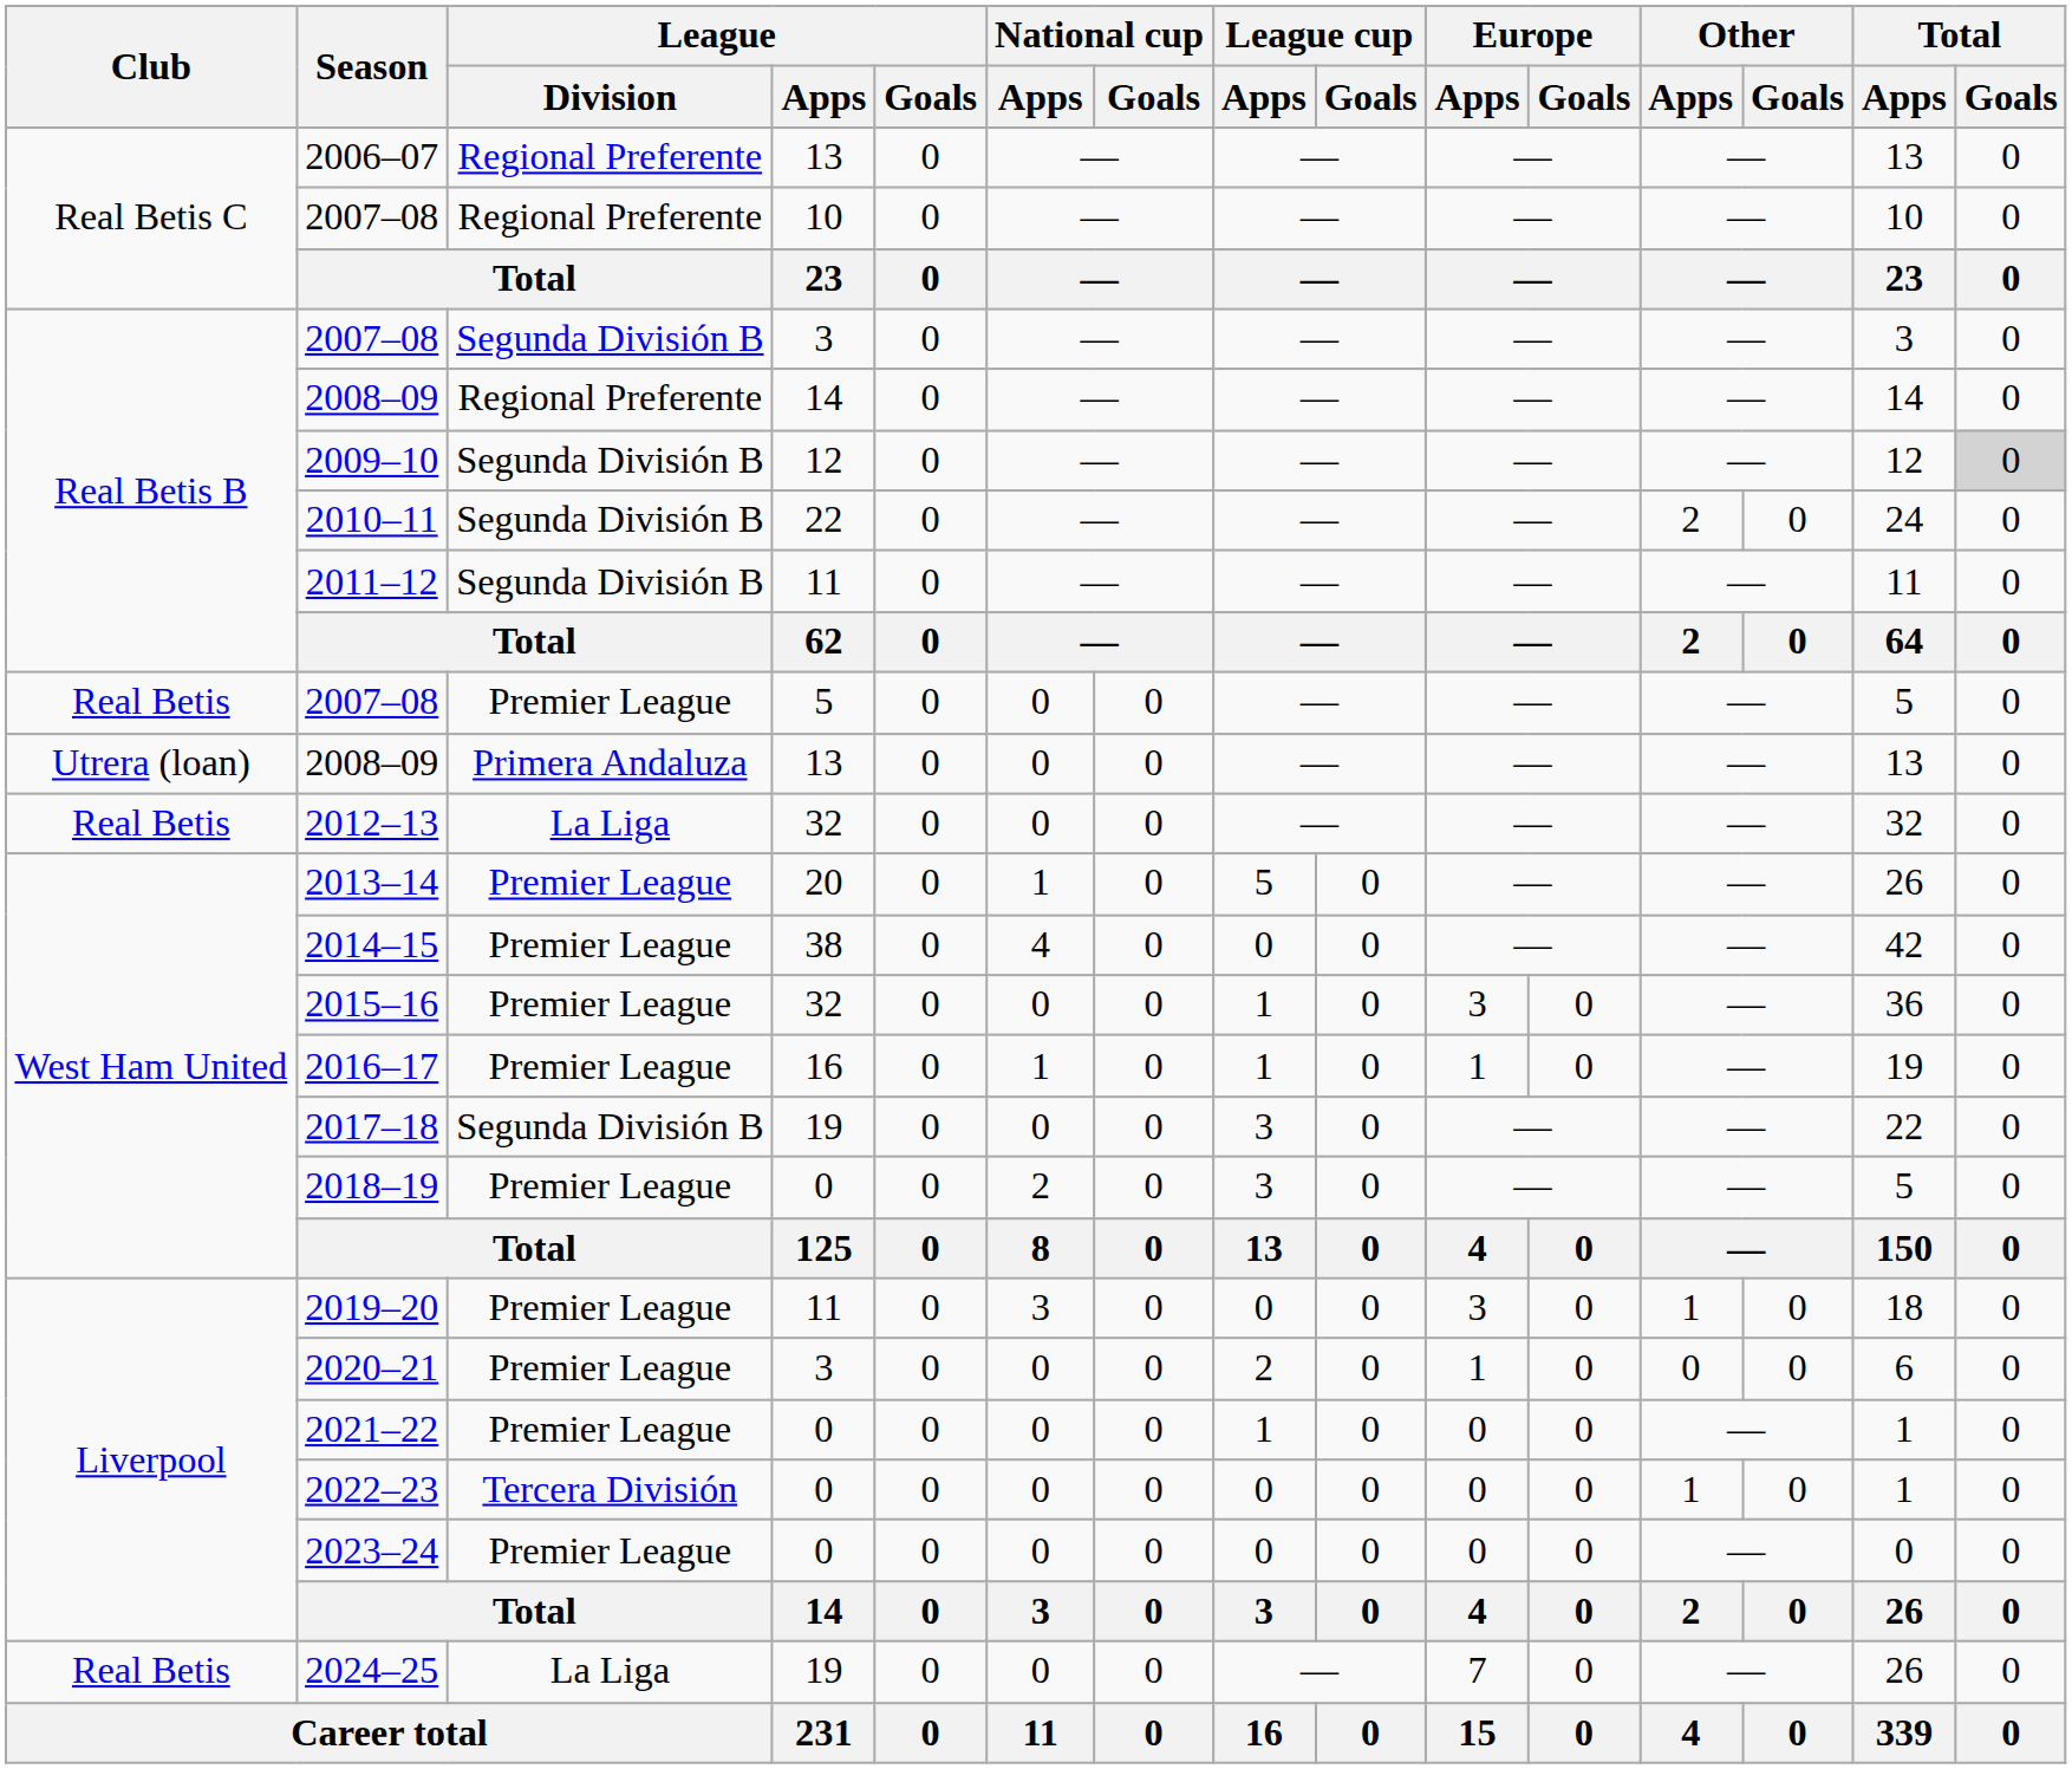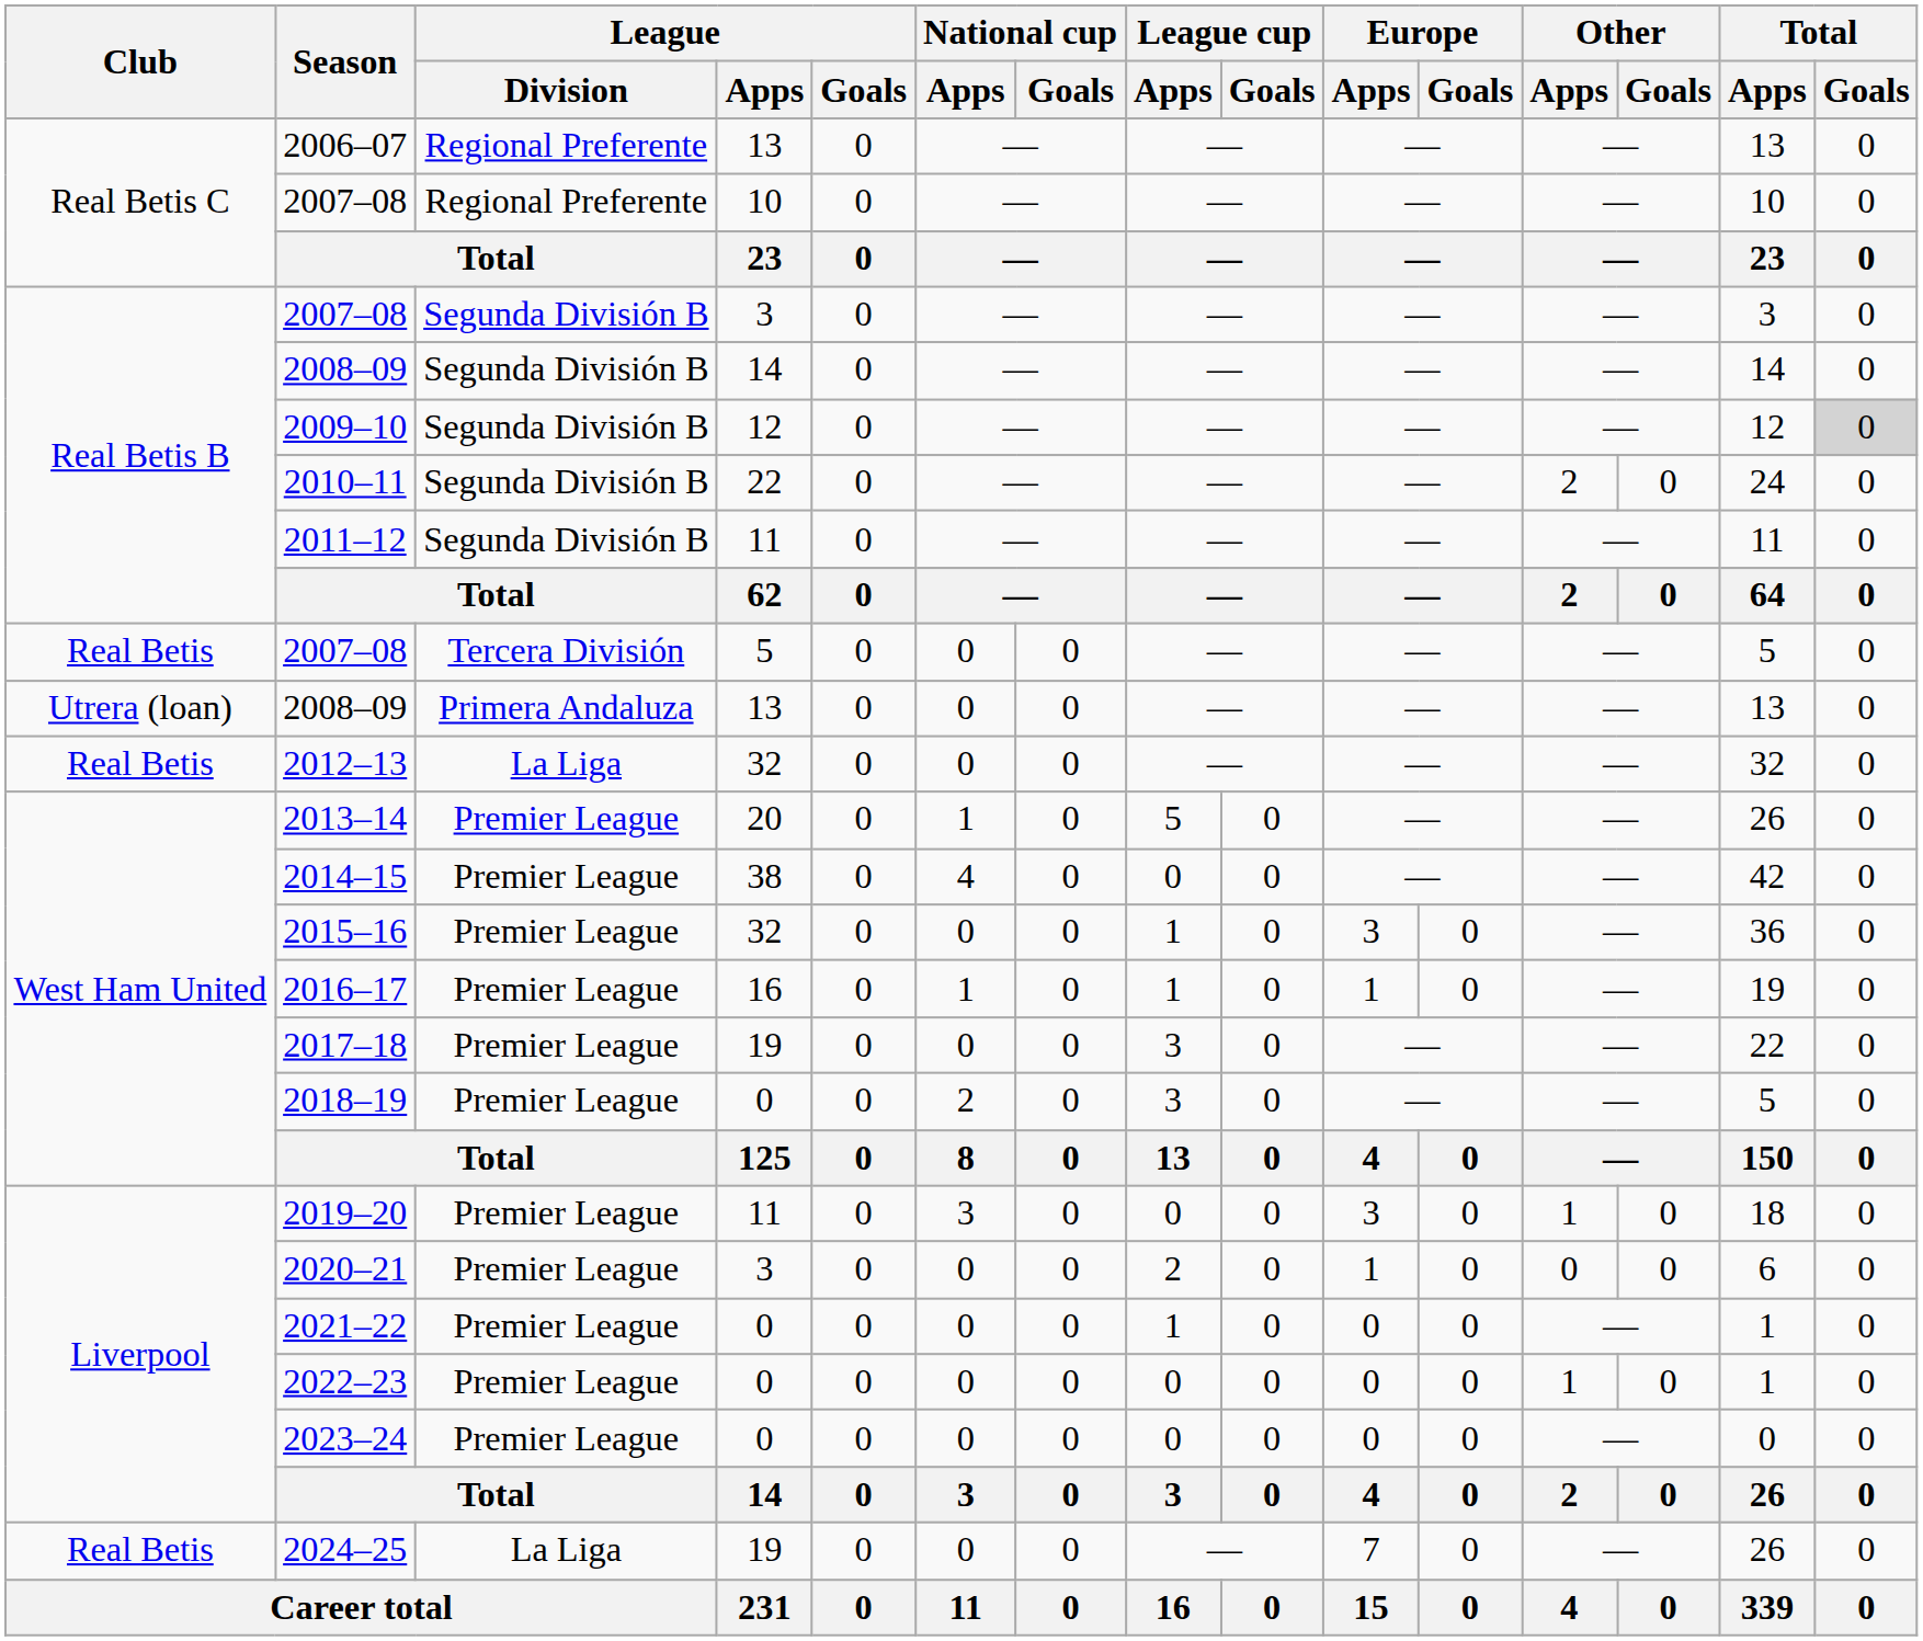2008–09 / 14 | League / Division: Regional Preferente -> Segunda División B
2007–08 / 5 | League / Division: Premier League -> Tercera División
2017–18 | League / Division: Segunda División B -> Premier League
2022–23 | League / Division: Tercera División -> Premier League
